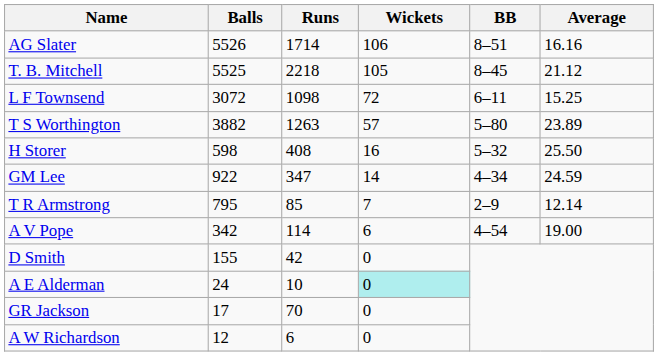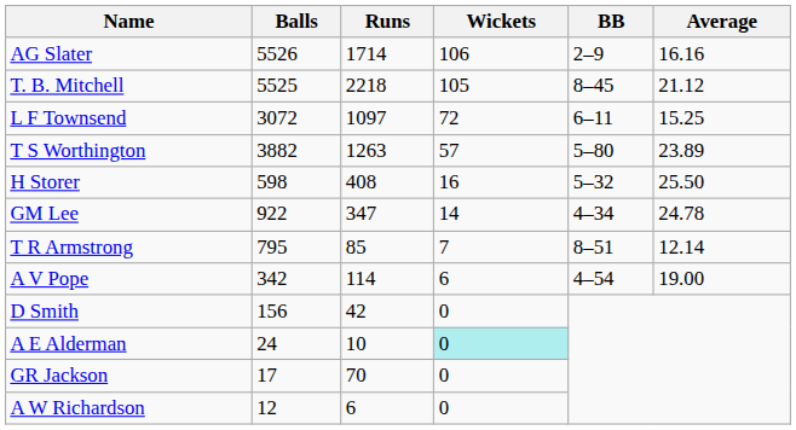AG Slater | BB: 8–51 -> 2–9
L F Townsend | Runs: 1098 -> 1097
GM Lee | Average: 24.59 -> 24.78
T R Armstrong | BB: 2–9 -> 8–51
D Smith | Balls: 155 -> 156
